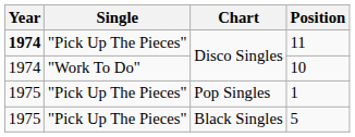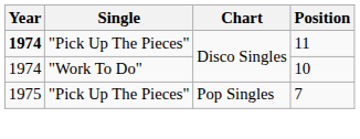Pop Singles | Position: 1 -> 7
- row: 1975 | "Pick Up The Pieces" | Black Singles | 5
